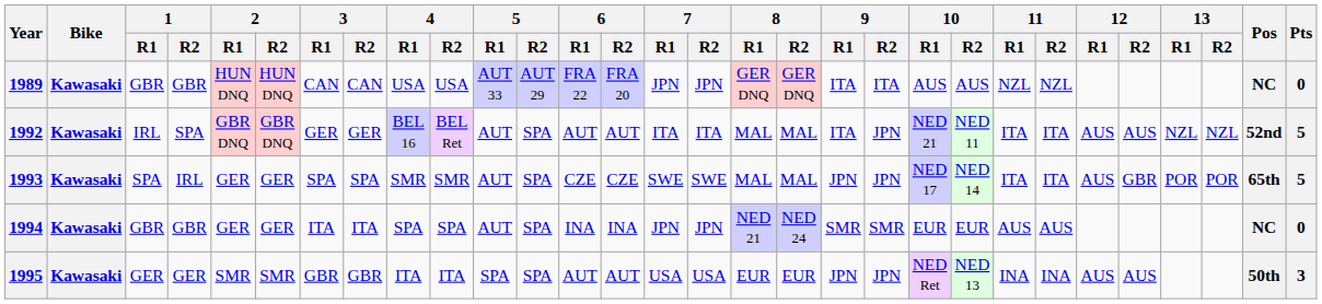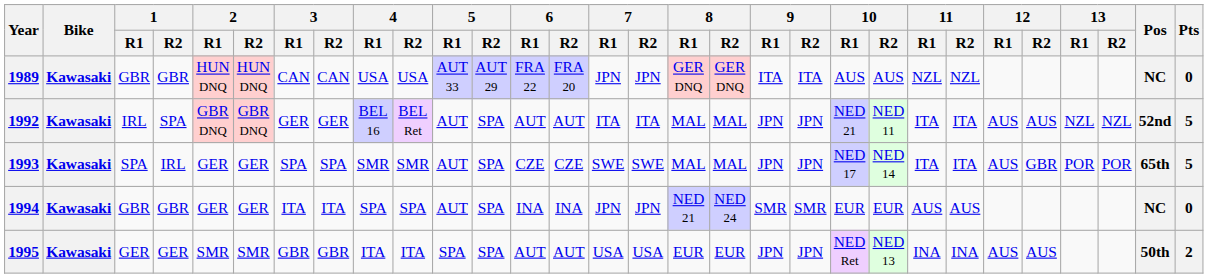1992 | 9 / R1: ITA -> JPN
1995 | Pts: 3 -> 2
